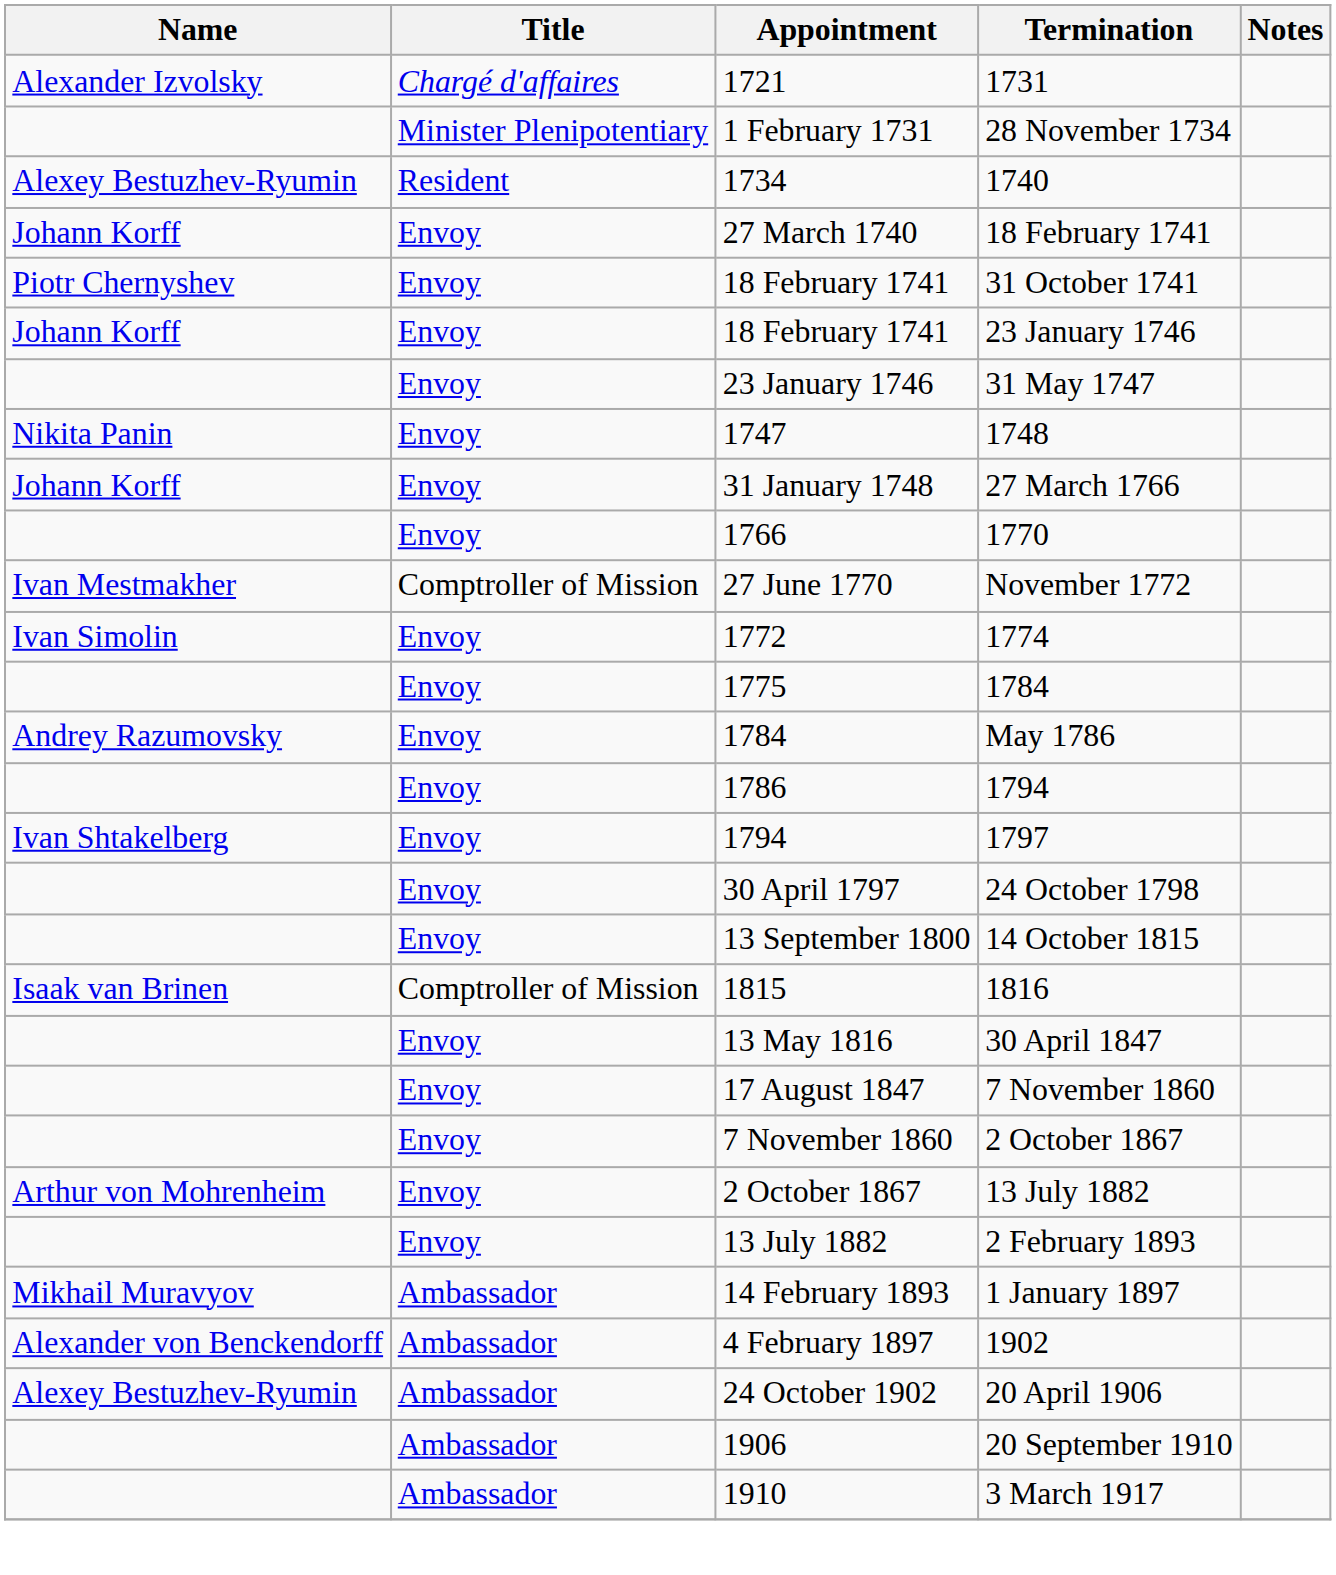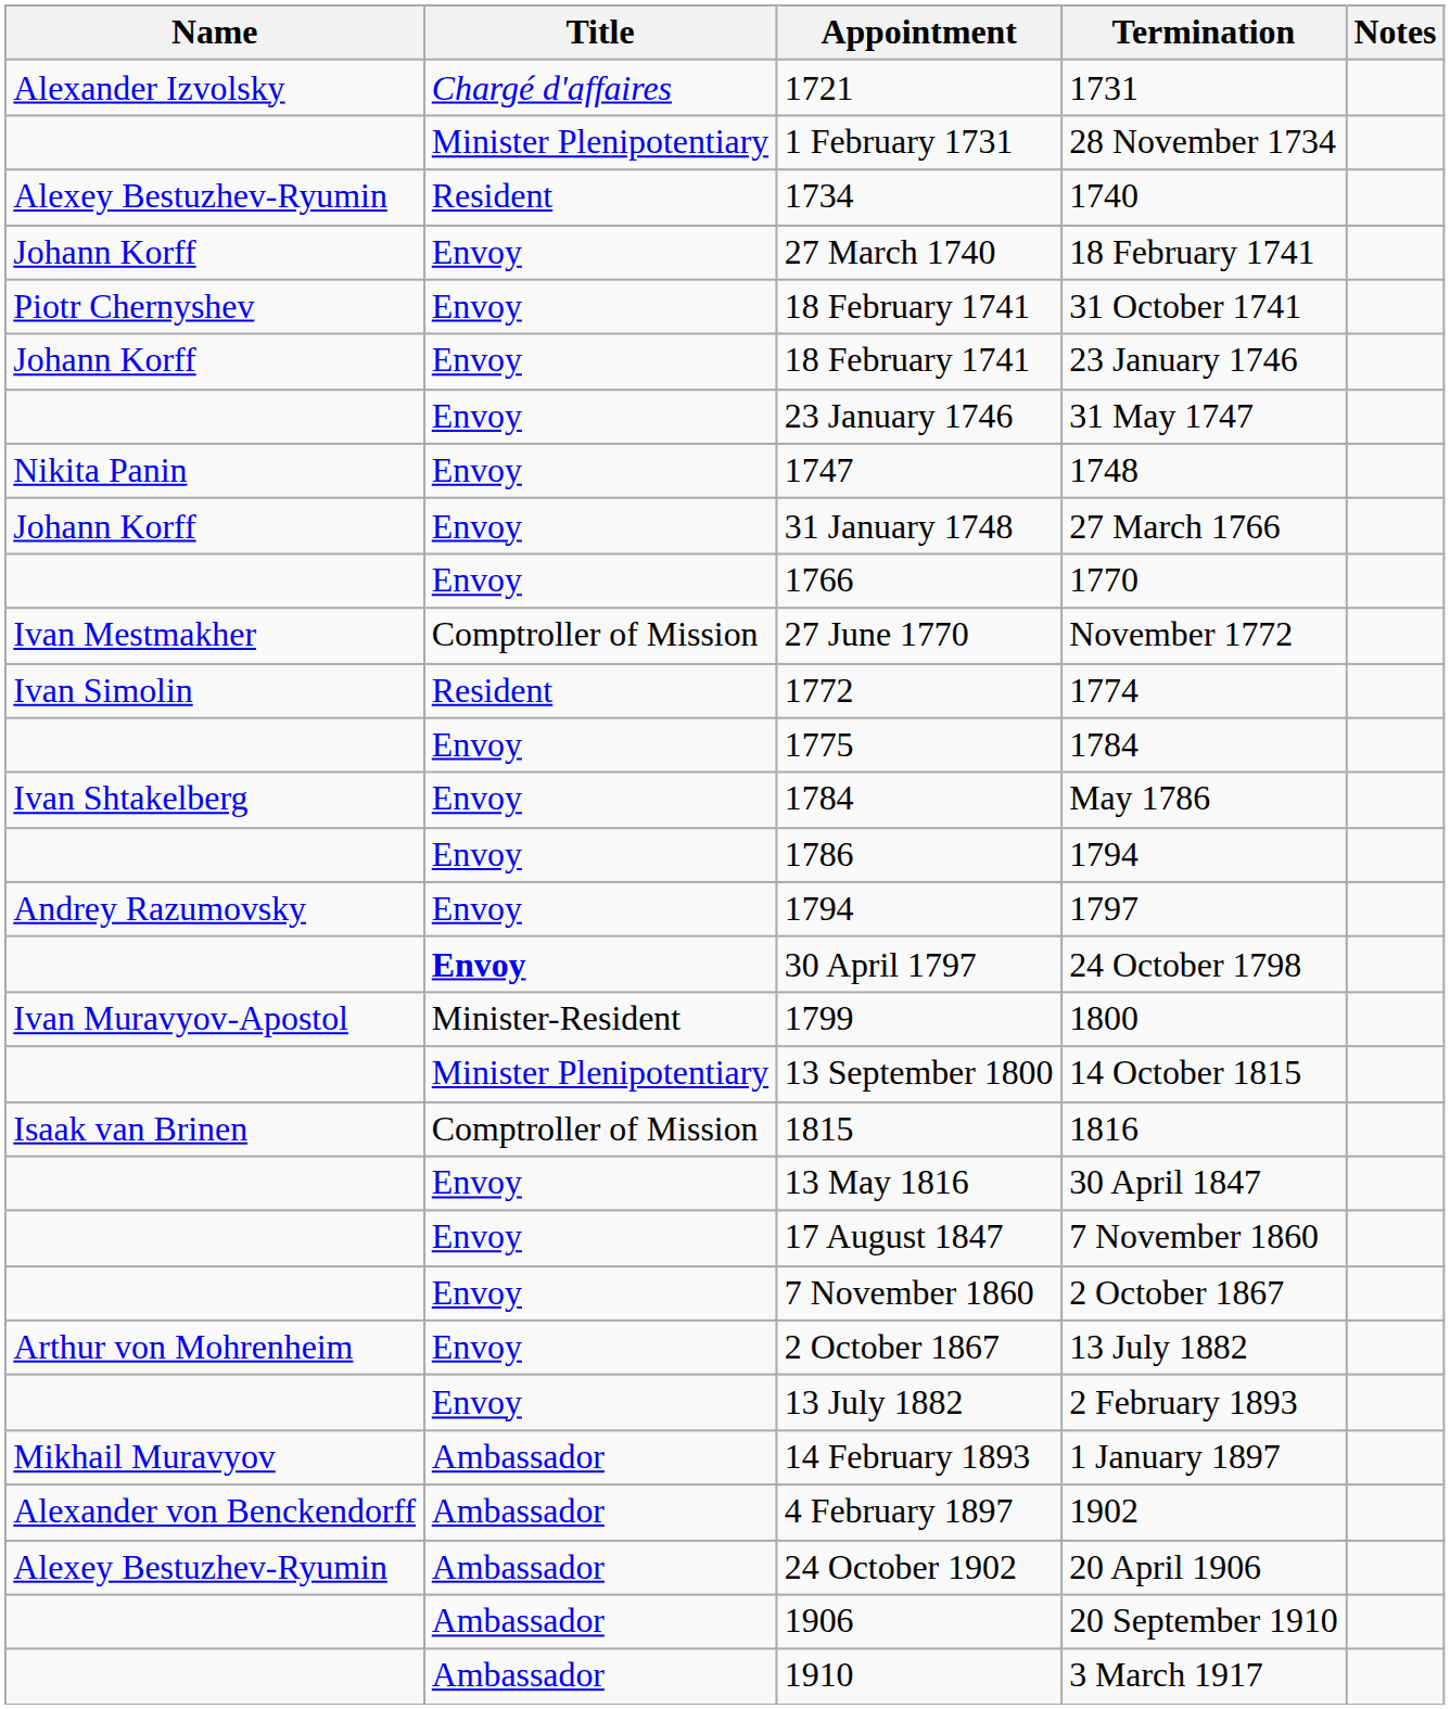1774 | Title: Envoy -> Resident
May 1786 | Name: Andrey Razumovsky -> Ivan Shtakelberg
1797 | Name: Ivan Shtakelberg -> Andrey Razumovsky
24 October 1798 | Title: normal -> bold
+ row: Ivan Muravyov-Apostol | Minister-Resident | 1799 | 1800
14 October 1815 | Title: Envoy -> Minister Plenipotentiary
